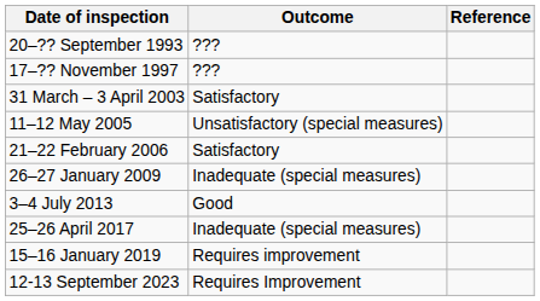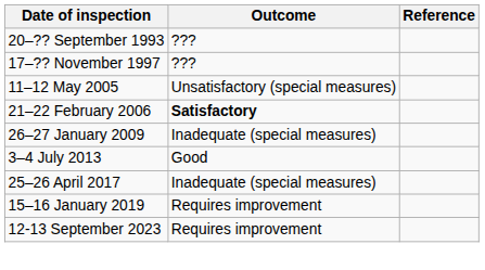- row: 31 March – 3 April 2003 | Satisfactory
21–22 February 2006 | Outcome: normal -> bold
12-13 September 2023 | Outcome: Requires Improvement -> Requires improvement
